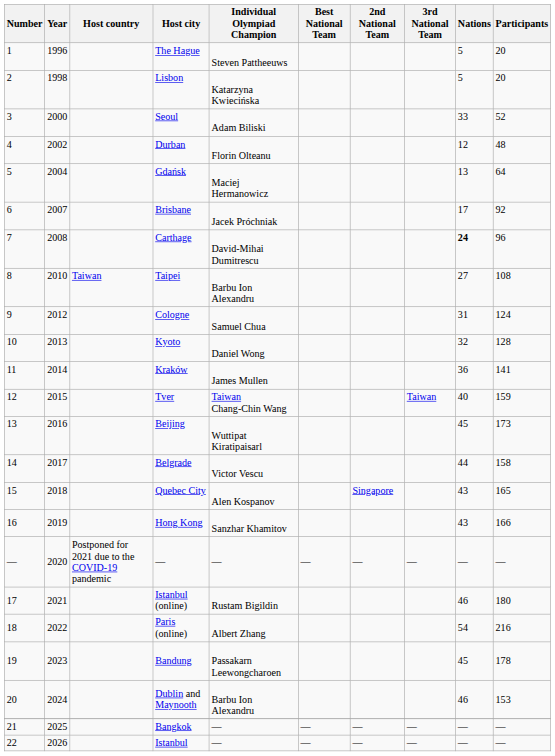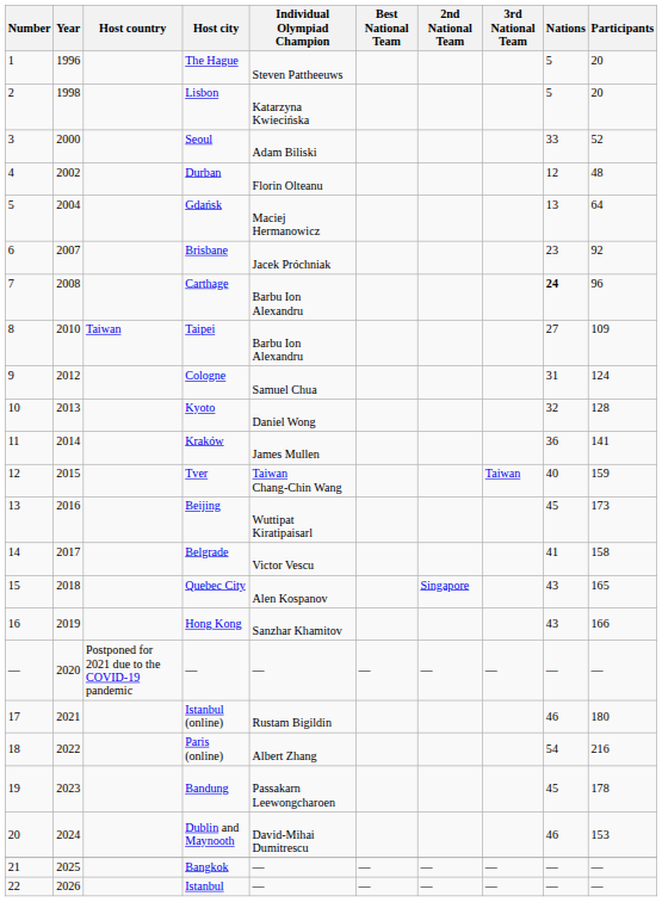Brisbane | Nations: 17 -> 23
Carthage | Individual Olympiad Champion: David-Mihai Dumitrescu -> Barbu Ion Alexandru
Taipei | Participants: 108 -> 109
Belgrade | Nations: 44 -> 41
Dublin and Maynooth | Individual Olympiad Champion: Barbu Ion Alexandru -> David-Mihai Dumitrescu
